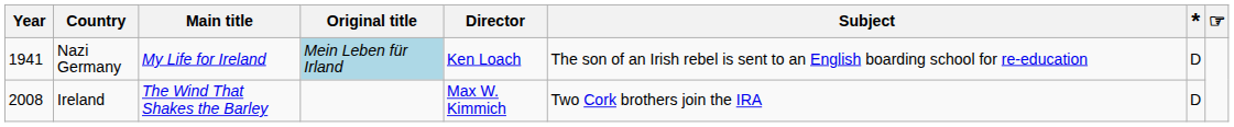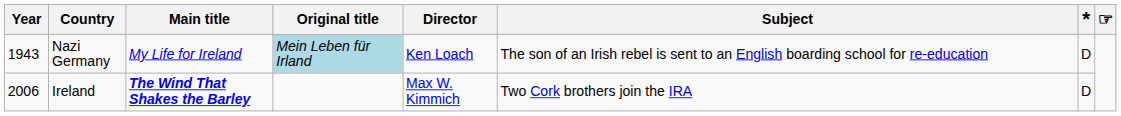Nazi Germany | Year: 1941 -> 1943
Ireland | Year: 2008 -> 2006
Ireland | Main title: normal -> bold
